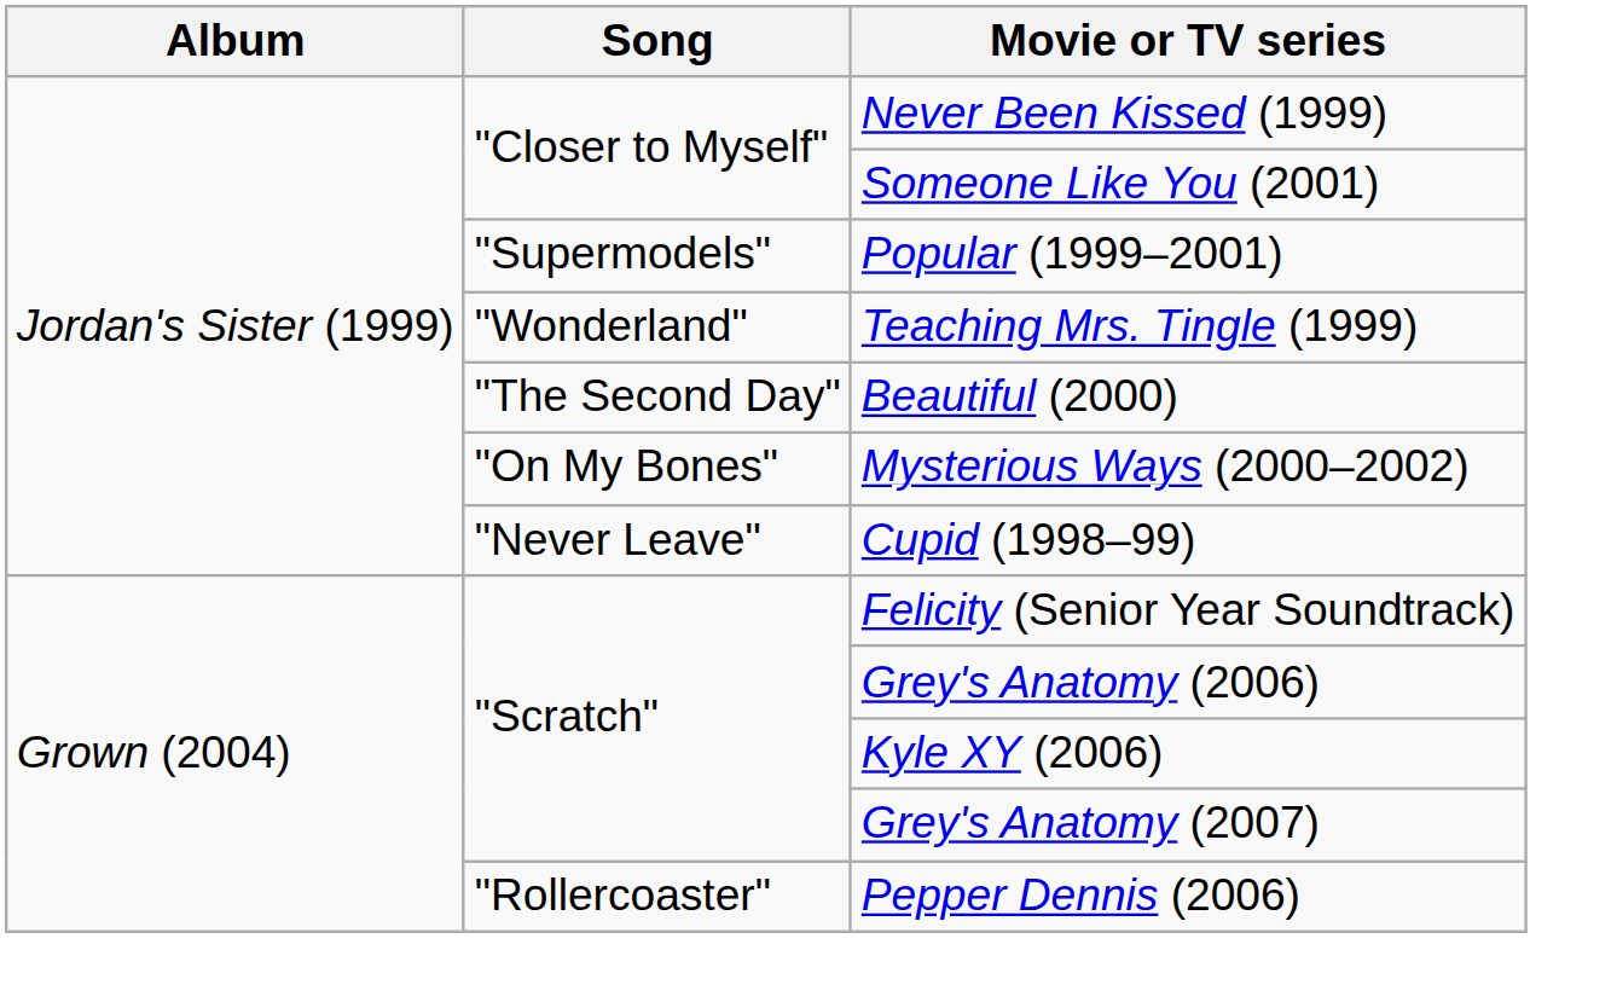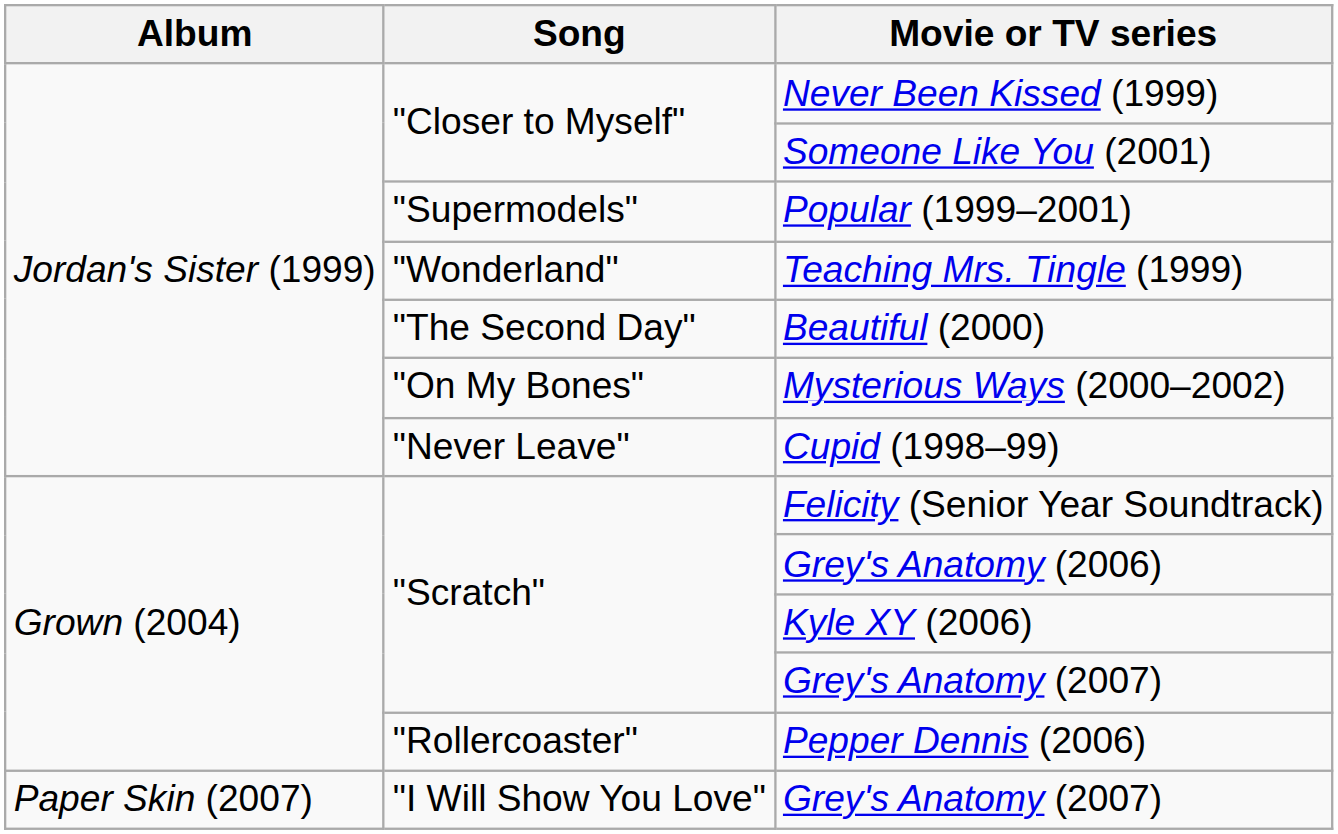+ row: Paper Skin (2007) | "I Will Show You Love" | Grey's Anatomy (2007)
